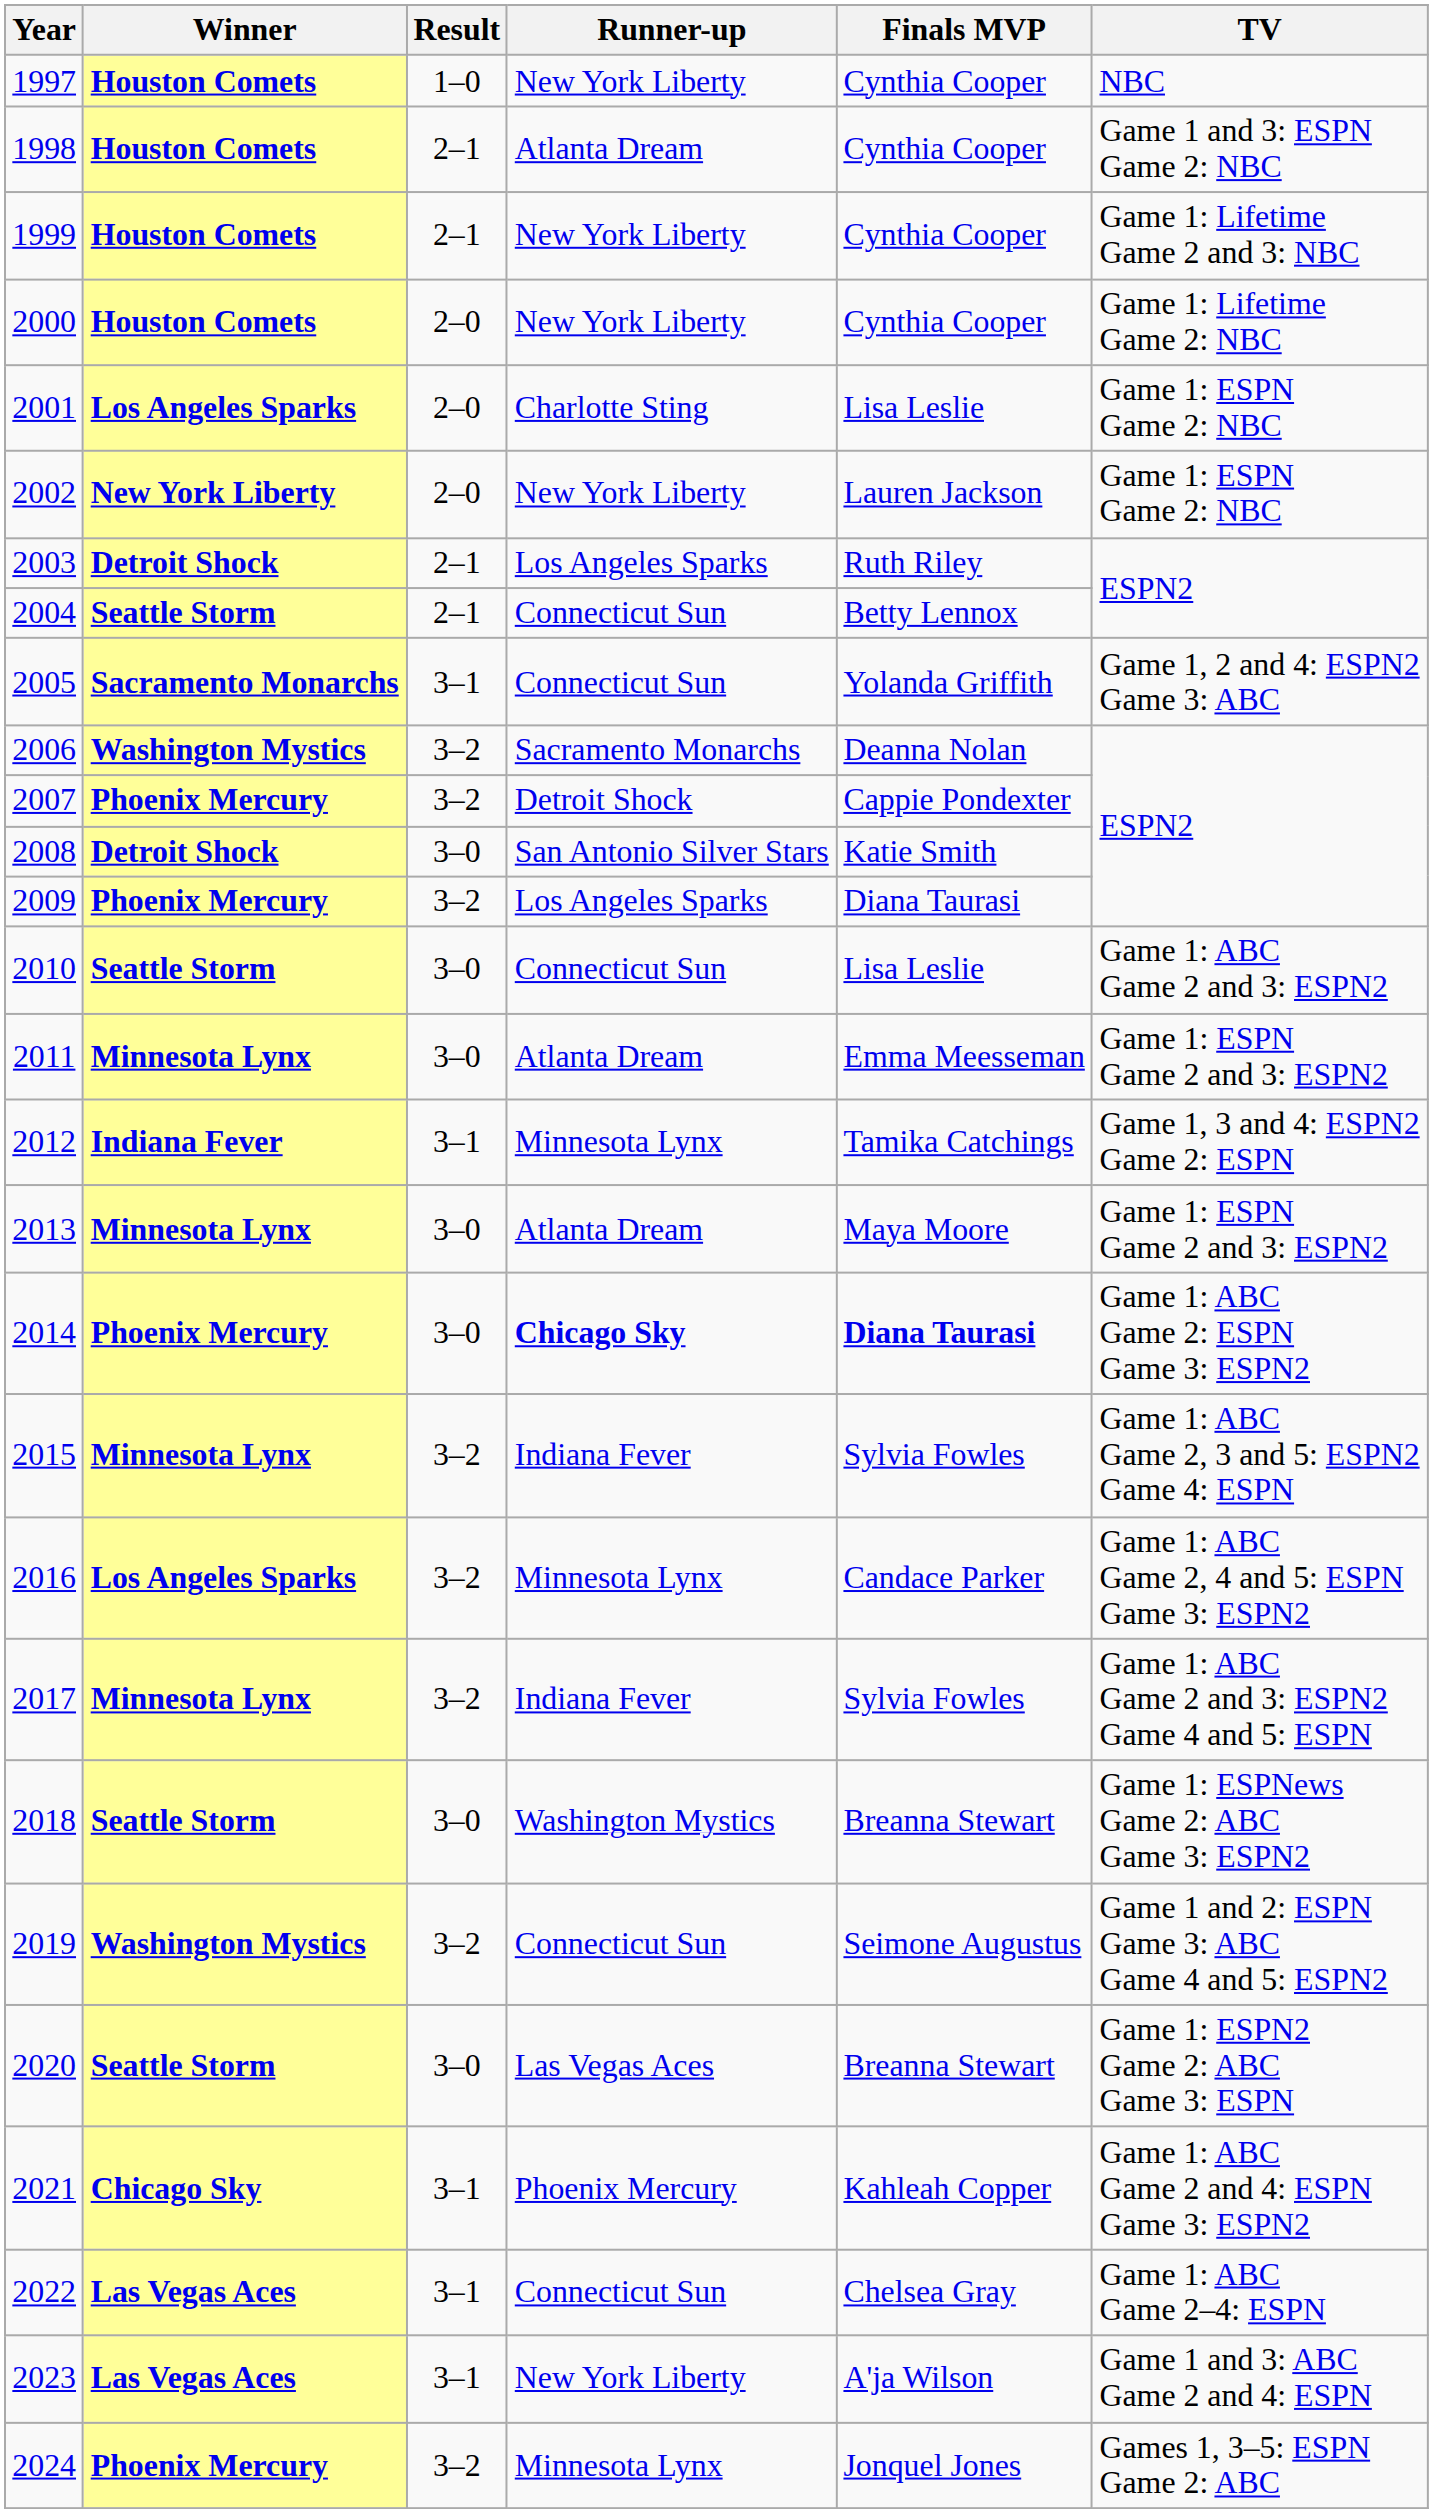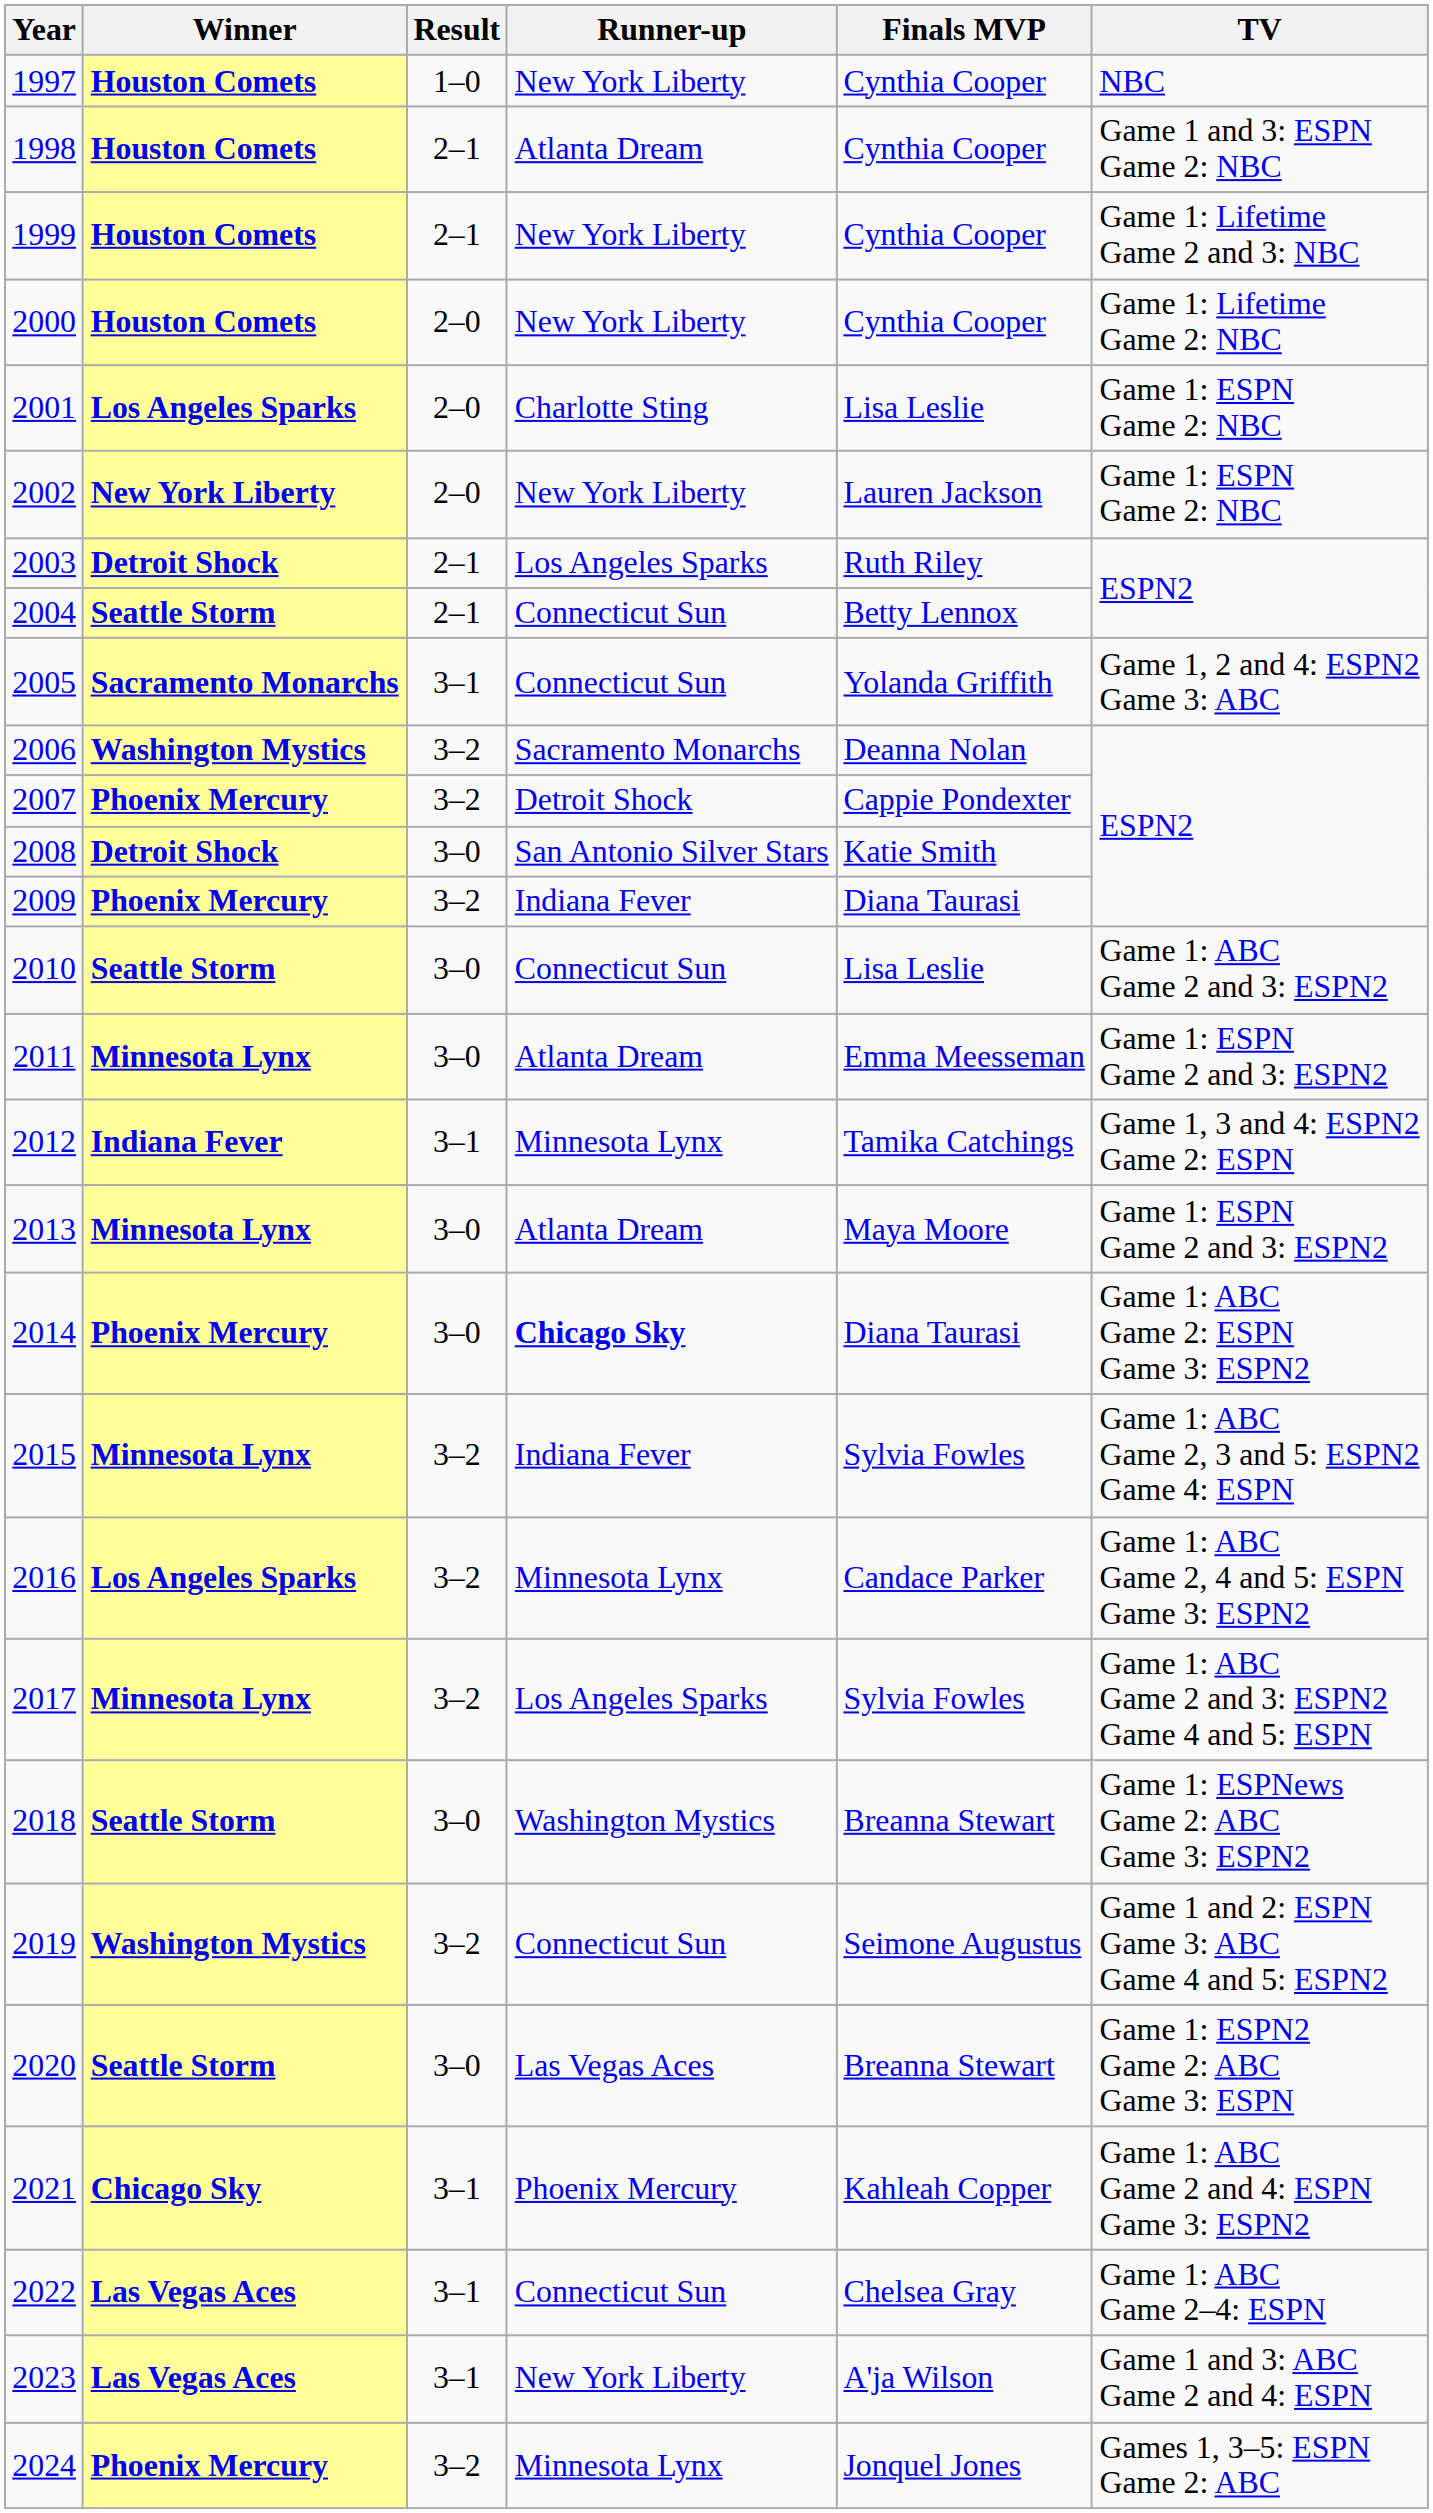2009 | Runner-up: Los Angeles Sparks -> Indiana Fever
2014 | Finals MVP: bold -> normal
2017 | Runner-up: Indiana Fever -> Los Angeles Sparks
